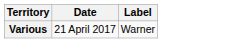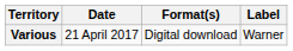+ column: Format(s) | Digital download
